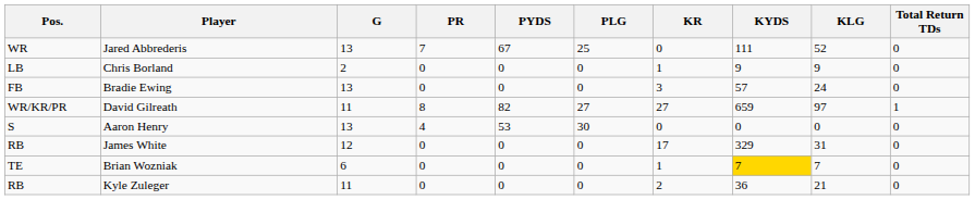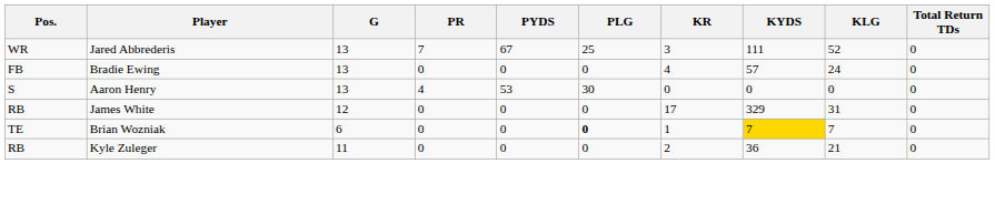Jared Abbrederis | KR: 0 -> 3
- row: LB | Chris Borland | 2 | 0 | 0 | 0 | 1 | 9 | 9 | 0
Bradie Ewing | KR: 3 -> 4
- row: WR/KR/PR | David Gilreath | 11 | 8 | 82 | 27 | 27 | 659 | 97 | 1
Brian Wozniak | PLG: normal -> bold
